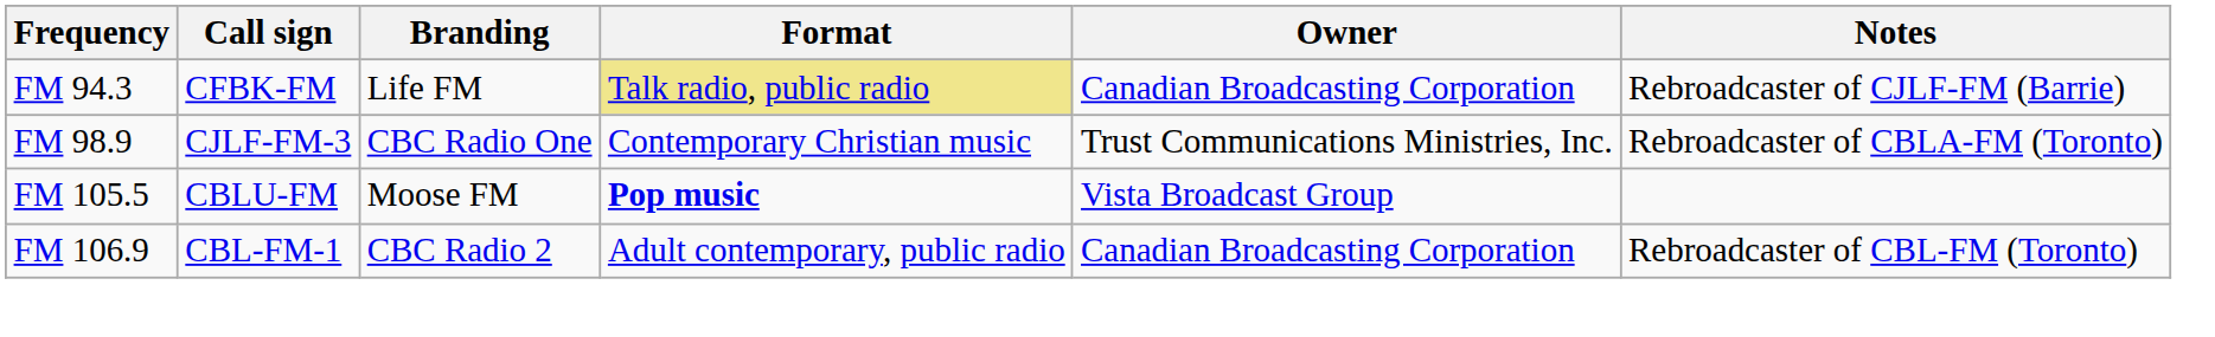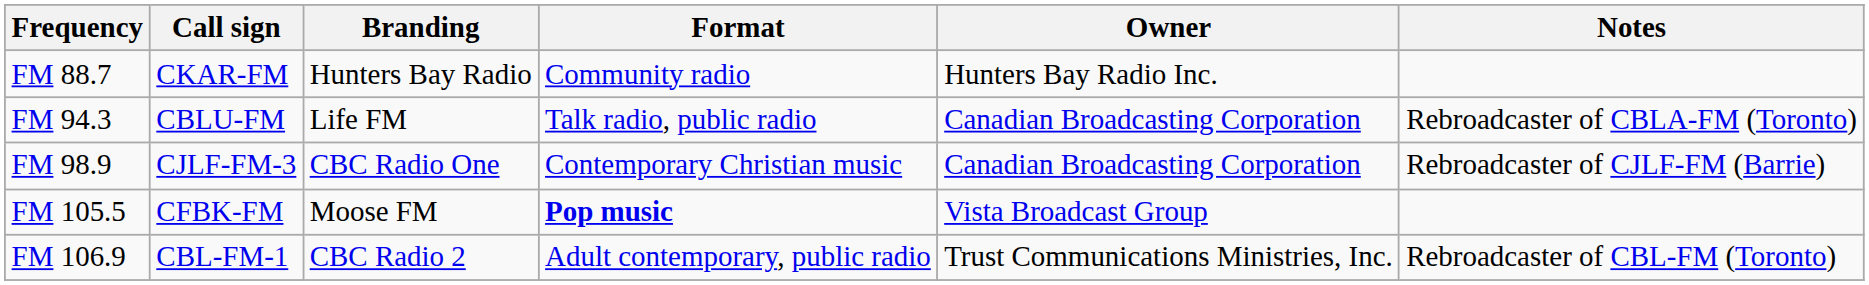+ row: FM 88.7 | CKAR-FM | Hunters Bay Radio | Community radio | Hunters Bay Radio Inc.
FM 94.3 | Call sign: CFBK-FM -> CBLU-FM
FM 94.3 | Format: khaki background -> no background
FM 94.3 | Notes: Rebroadcaster of CJLF-FM (Barrie) -> Rebroadcaster of CBLA-FM (Toronto)
FM 98.9 | Owner: Trust Communications Ministries, Inc. -> Canadian Broadcasting Corporation
FM 98.9 | Notes: Rebroadcaster of CBLA-FM (Toronto) -> Rebroadcaster of CJLF-FM (Barrie)
FM 105.5 | Call sign: CBLU-FM -> CFBK-FM
FM 106.9 | Owner: Canadian Broadcasting Corporation -> Trust Communications Ministries, Inc.
